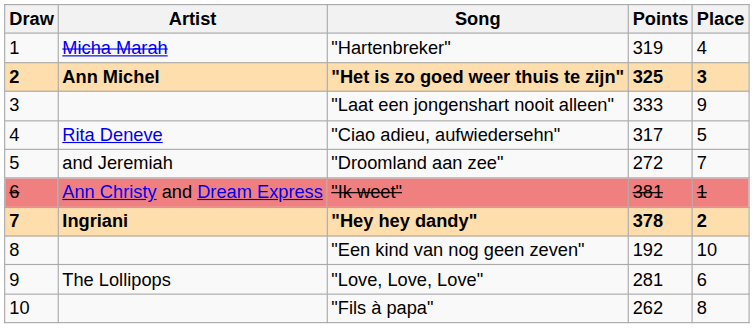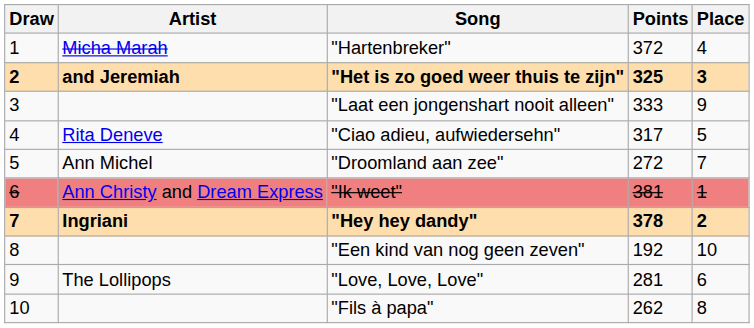"Hartenbreker" | Points: 319 -> 372
"Het is zo goed weer thuis te zijn" | Artist: Ann Michel -> and Jeremiah
"Droomland aan zee" | Artist: and Jeremiah -> Ann Michel
